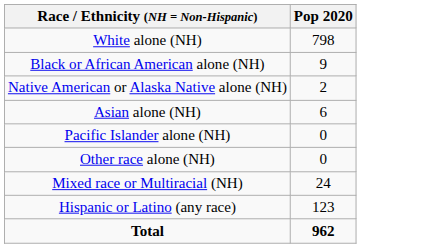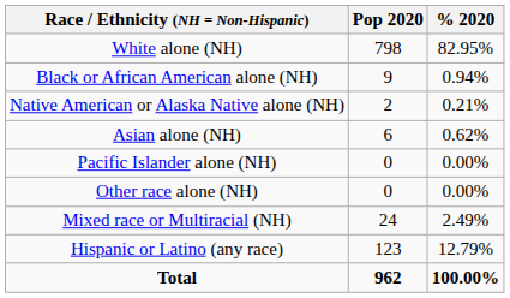+ column: % 2020 | 82.95% | 0.94% | 0.21% | 0.62% | 0.00% | 0.00% | 2.49% | 12.79% | 100.00%
